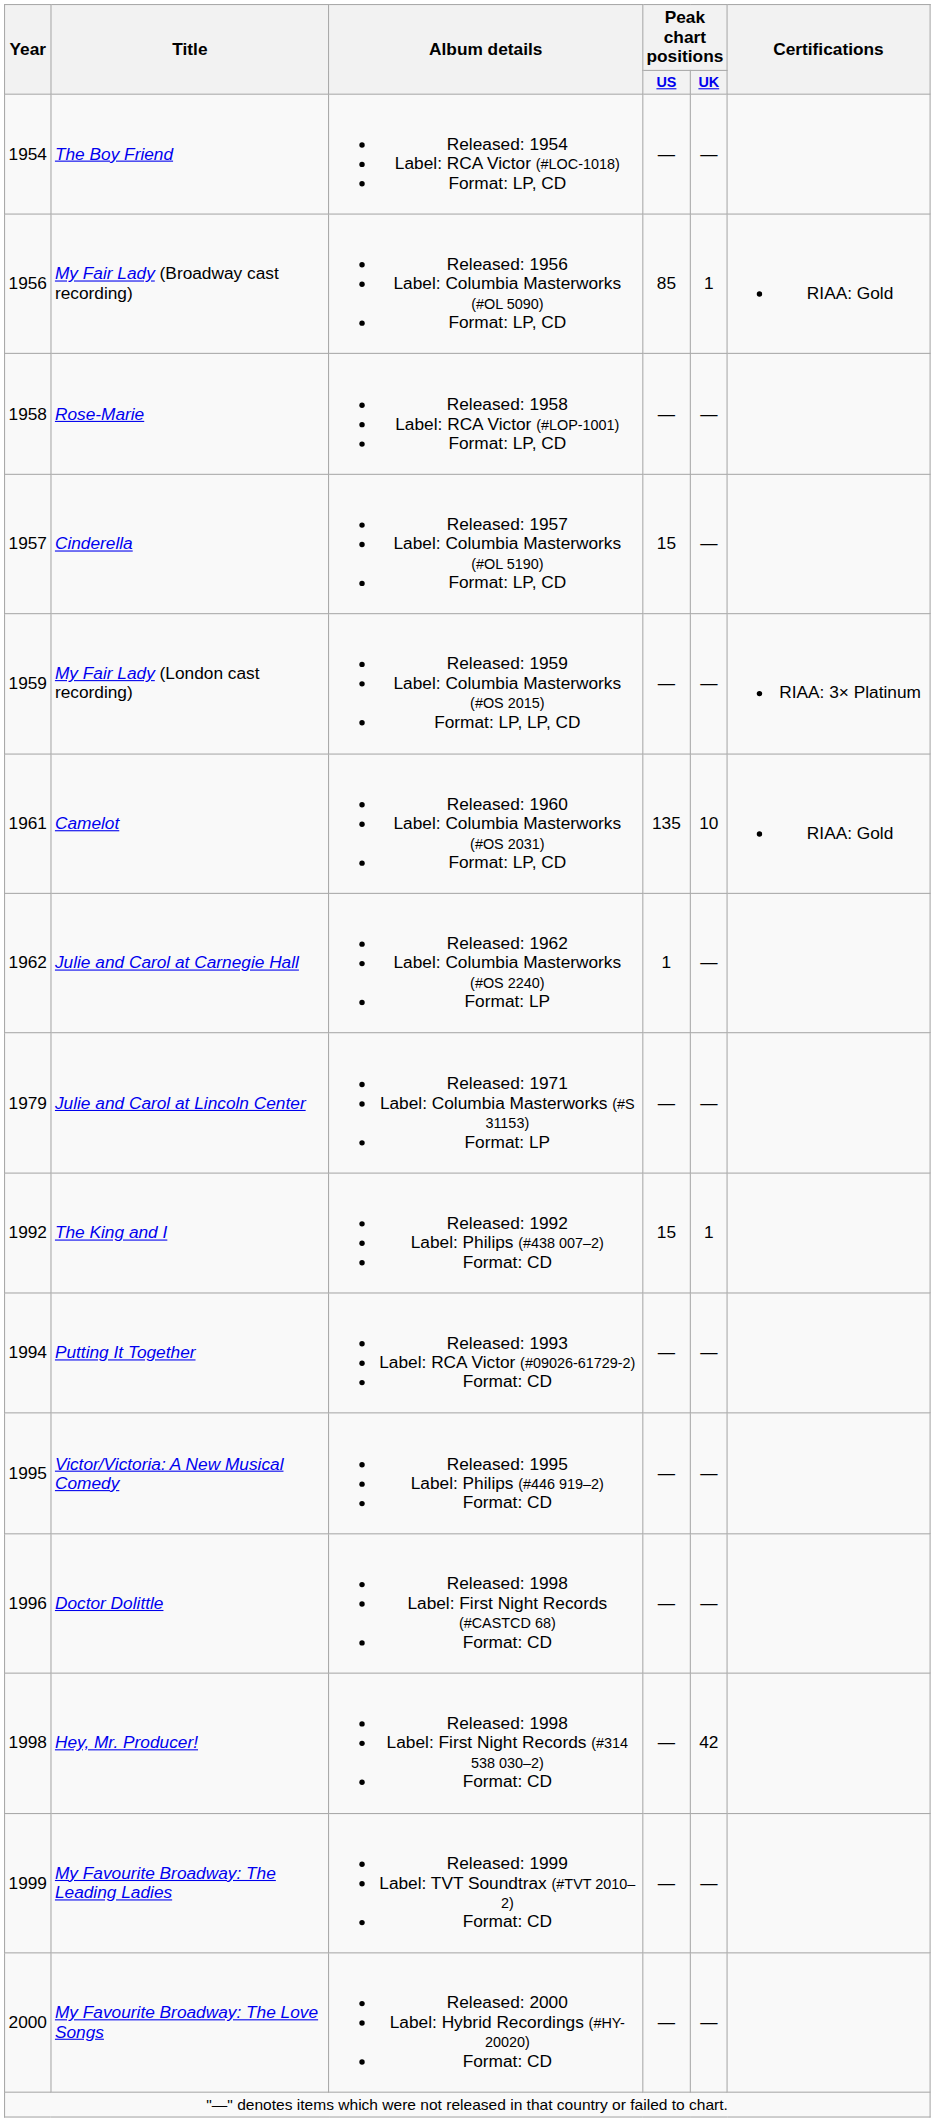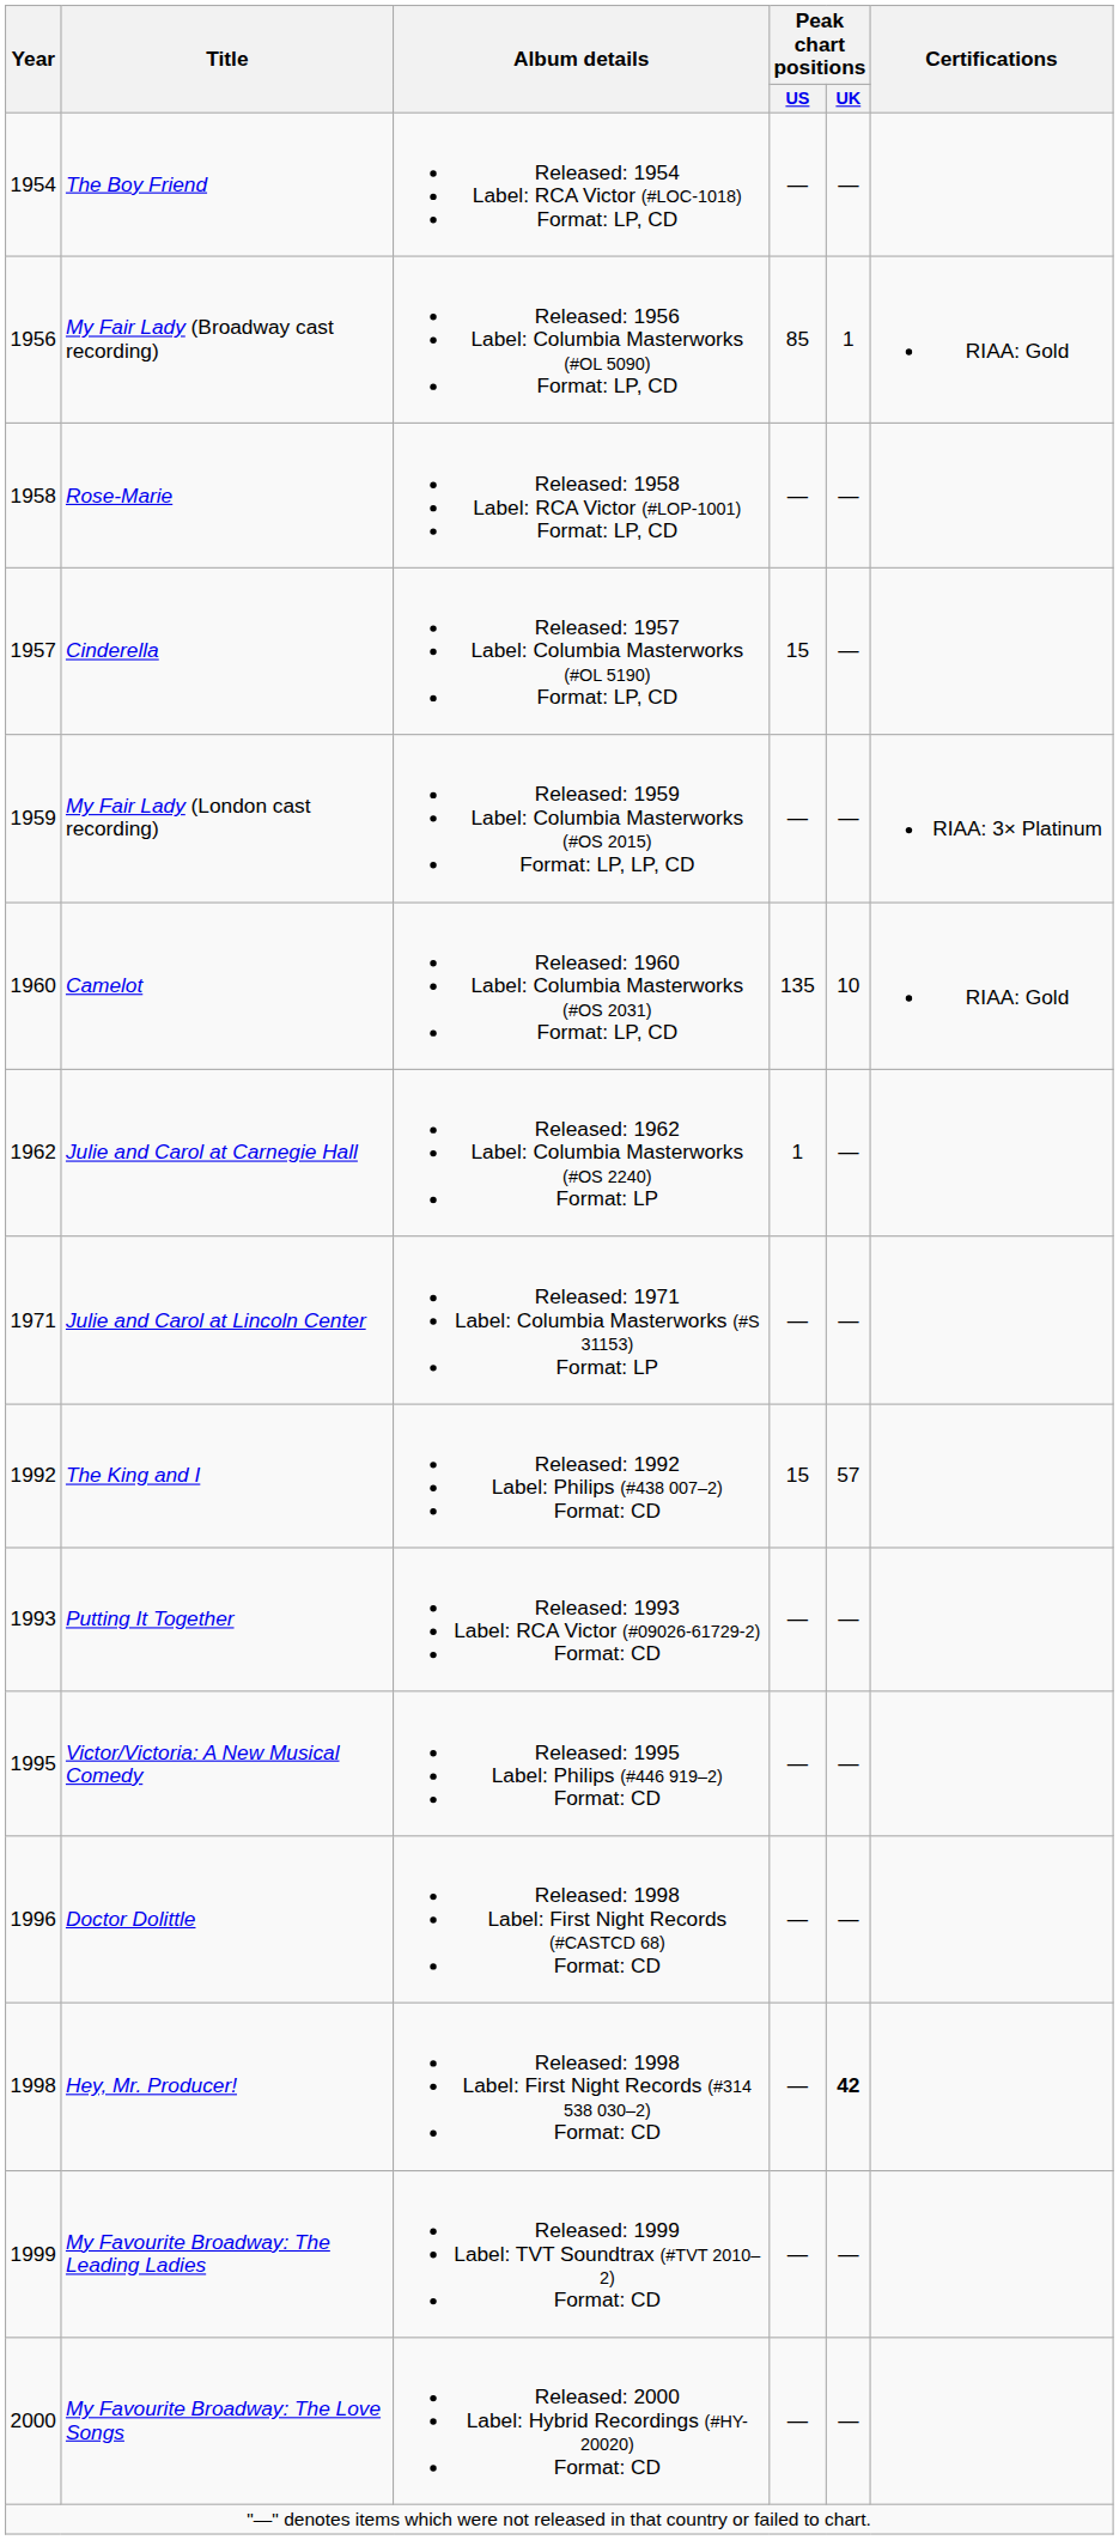Camelot | Year: 1961 -> 1960
Julie and Carol at Lincoln Center | Year: 1979 -> 1971
The King and I | Peak chart positions / UK: 1 -> 57
Putting It Together | Year: 1994 -> 1993
Hey, Mr. Producer! | Peak chart positions / UK: normal -> bold
